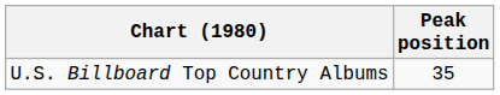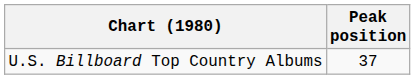U.S. Billboard Top Country Albums | Peak position: 35 -> 37
